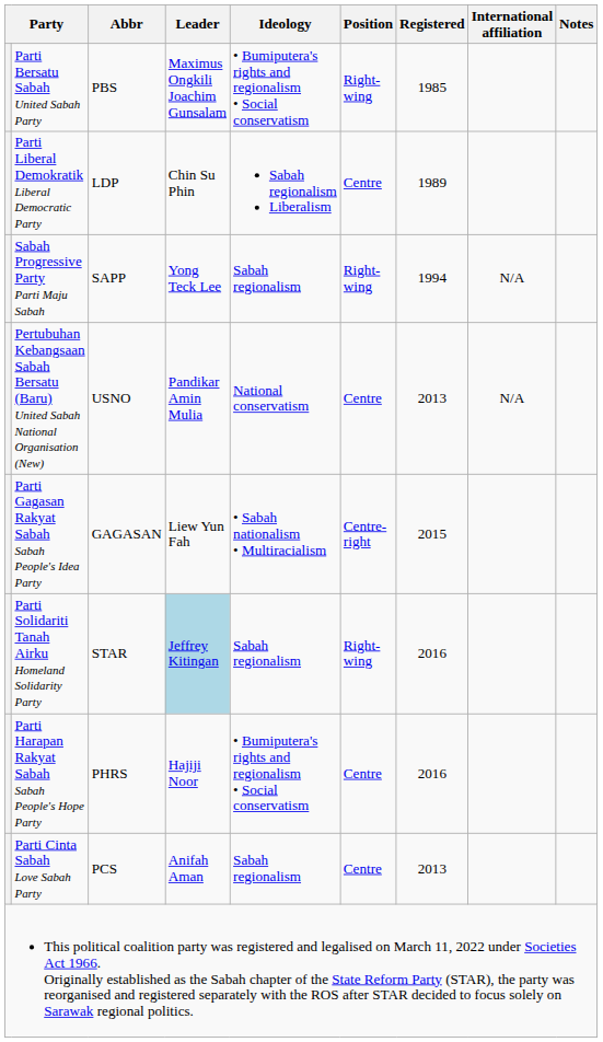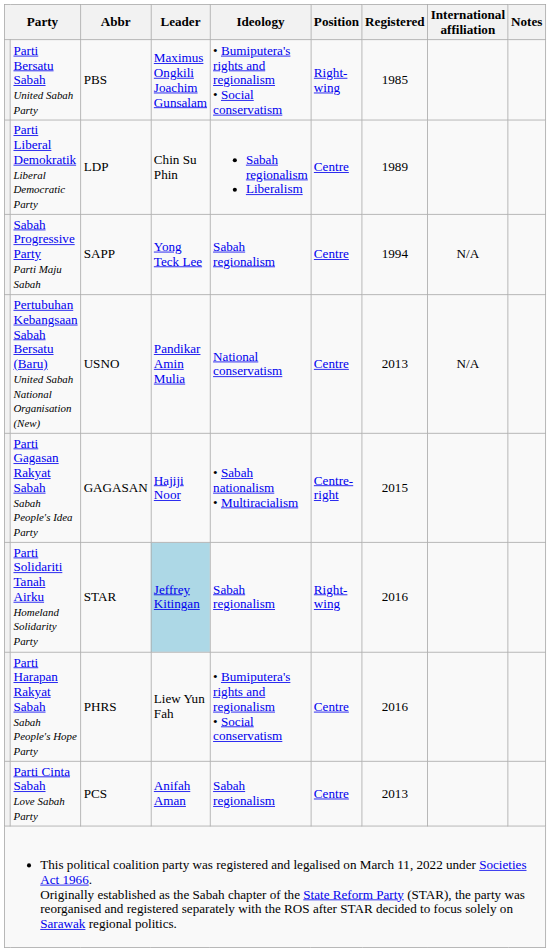Sabah Progressive Party Parti Maju Sabah | Position: Right-wing -> Centre
Parti Gagasan Rakyat Sabah Sabah People's Idea Party | Leader: Liew Yun Fah -> Hajiji Noor
Parti Harapan Rakyat Sabah Sabah People's Hope Party | Leader: Hajiji Noor -> Liew Yun Fah
